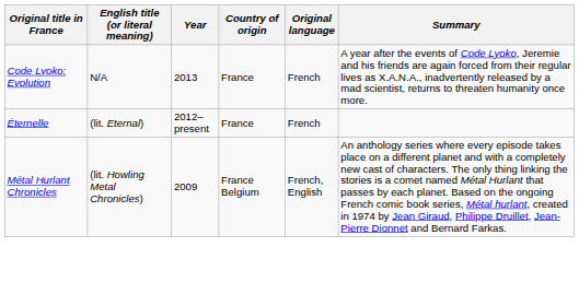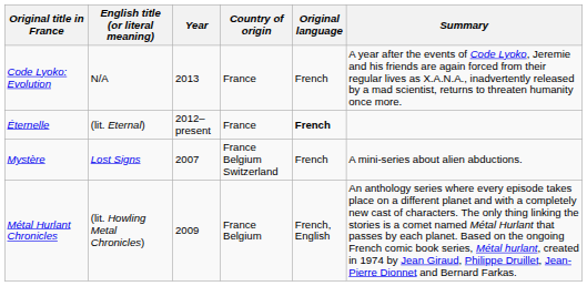Éternelle | Original language: normal -> bold
+ row: Mystère | Lost Signs | 2007 | France Belgium Switzerland | French | A mini-series about alien abductions.
